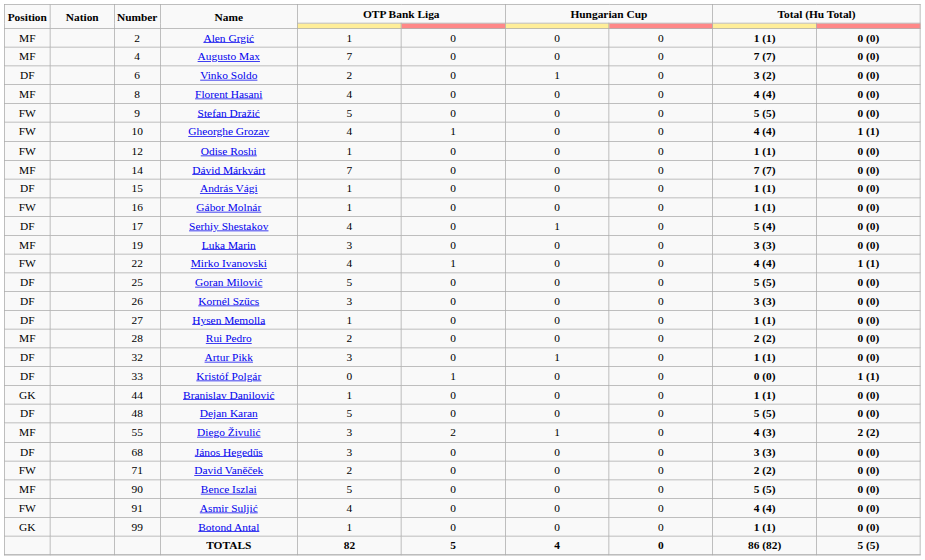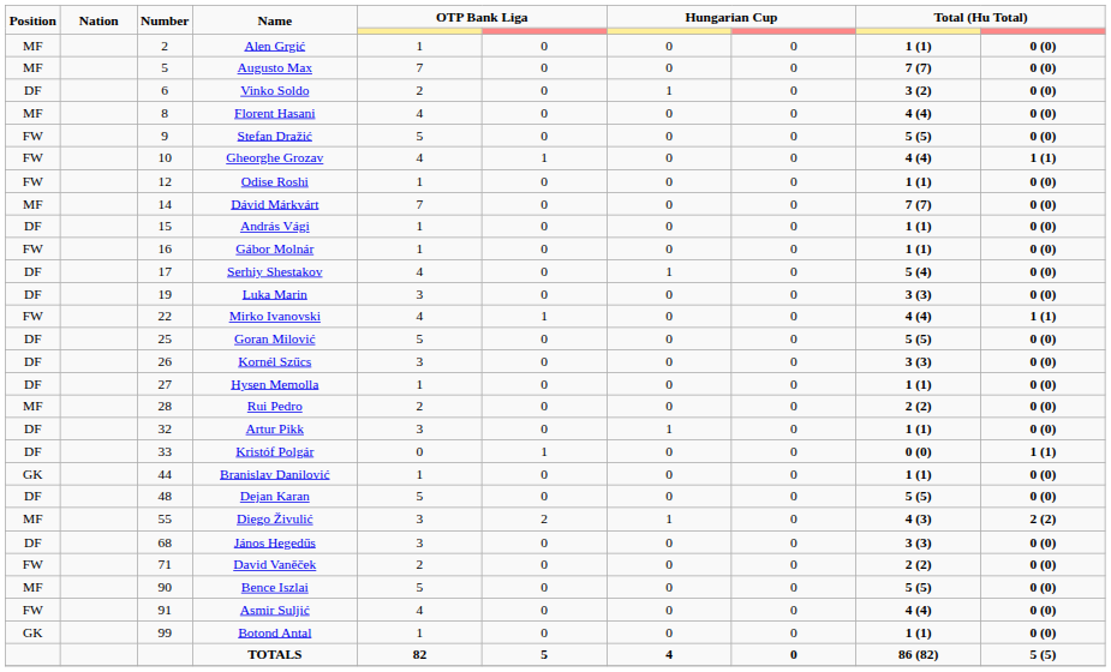Augusto Max | Number: 4 -> 5
Luka Marin | Position: MF -> DF
